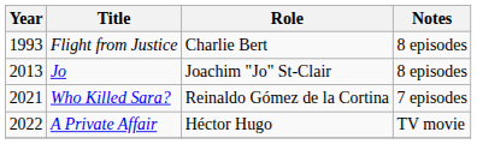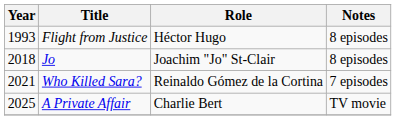Flight from Justice | Role: Charlie Bert -> Héctor Hugo
Jo | Year: 2013 -> 2018
A Private Affair | Year: 2022 -> 2025
A Private Affair | Role: Héctor Hugo -> Charlie Bert
